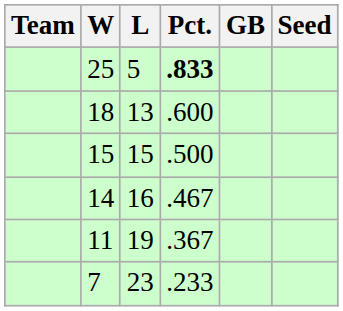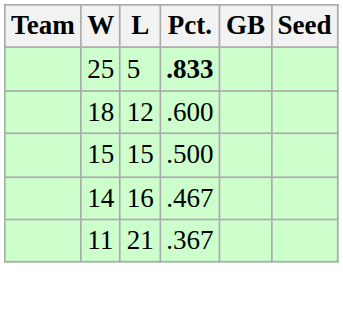18 | L: 13 -> 12
11 | L: 19 -> 21
- row: 7 | 23 | .233
